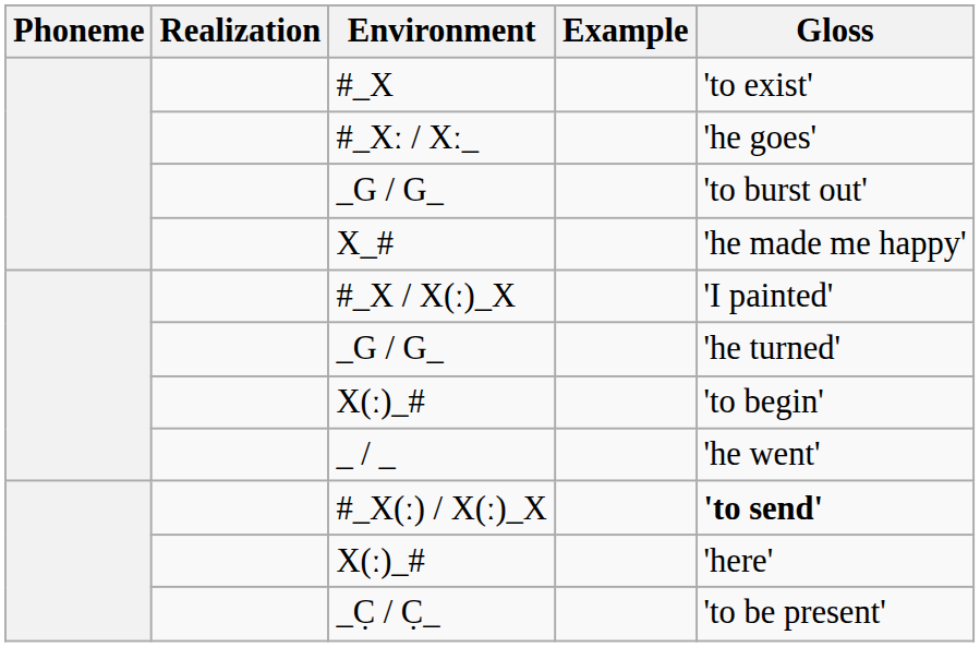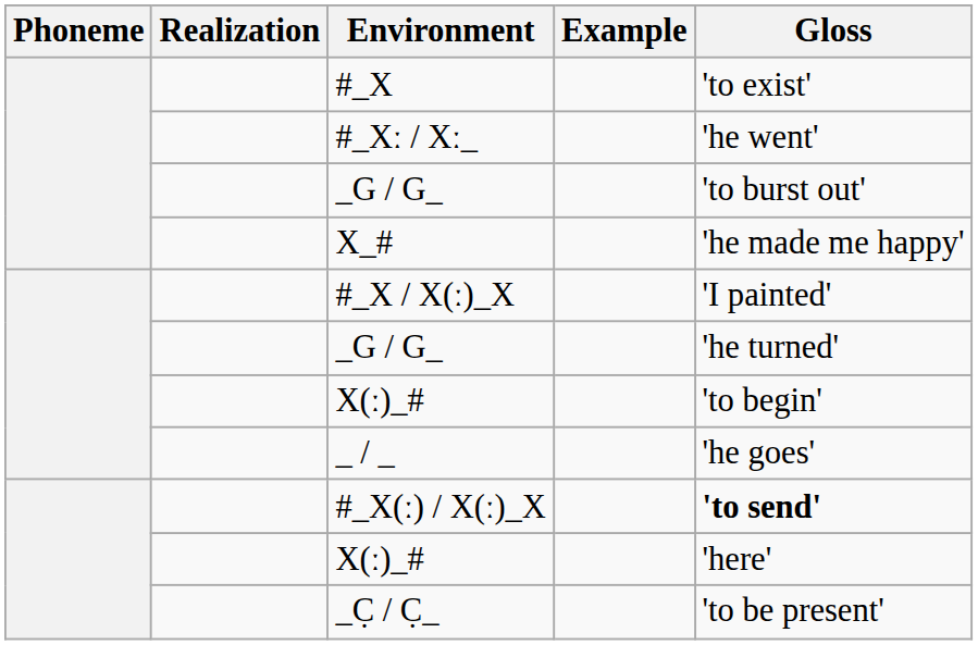#_Xː / Xː_ | Gloss: 'he goes' -> 'he went'
_ / _ | Gloss: 'he went' -> 'he goes'
